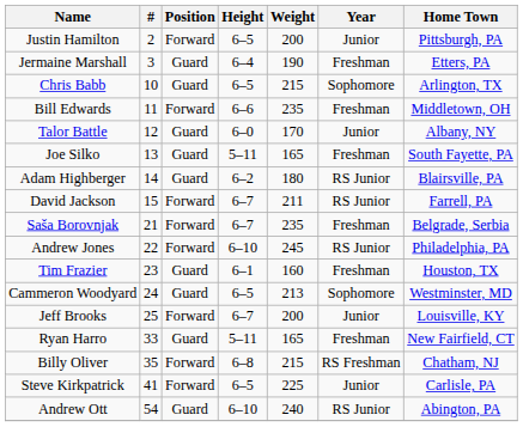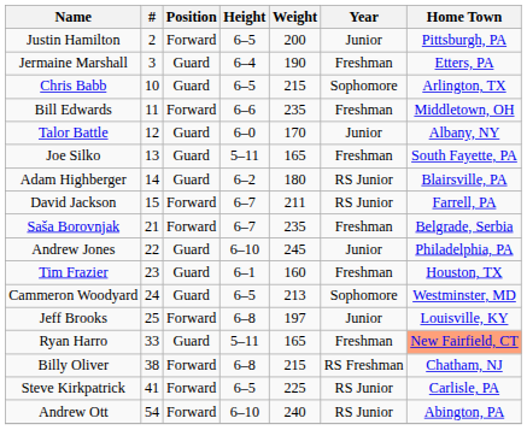Andrew Jones | Position: Forward -> Guard
Andrew Jones | Year: RS Junior -> Junior
Jeff Brooks | Height: 6–7 -> 6–8
Jeff Brooks | Weight: 200 -> 197
Ryan Harro | Home Town: no background -> lightsalmon background
Billy Oliver | #: 35 -> 38
Steve Kirkpatrick | Year: Junior -> RS Junior
Andrew Ott | Position: Guard -> Forward
